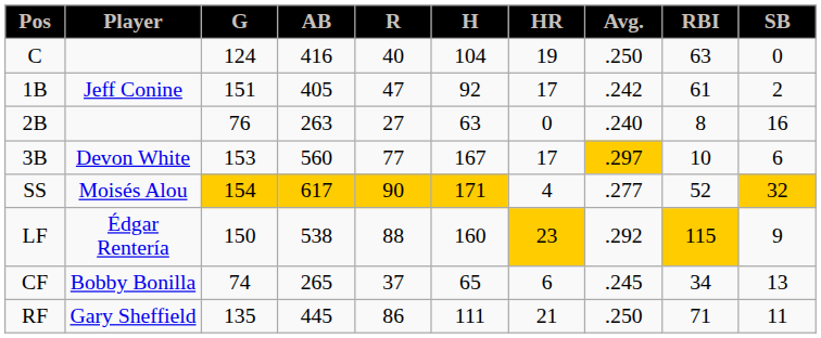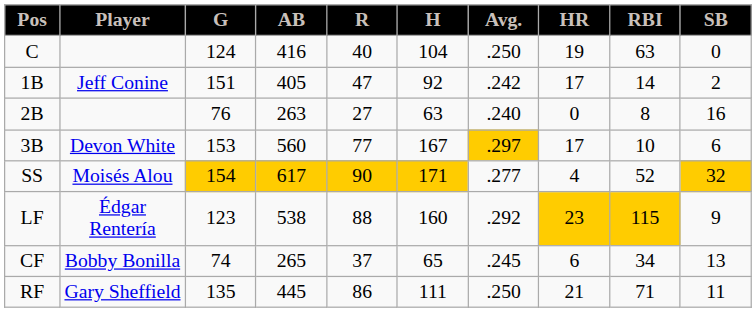columns swapped: Avg. <-> HR
1B | RBI: 61 -> 14
LF | G: 150 -> 123
